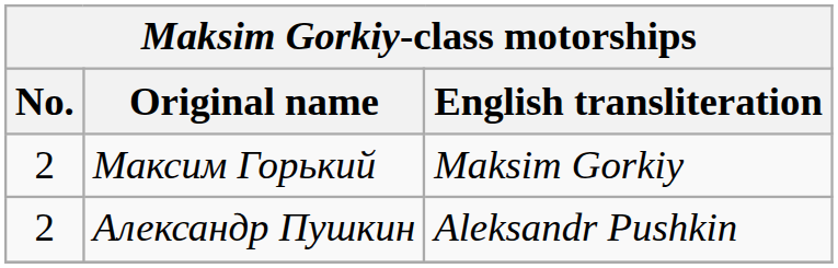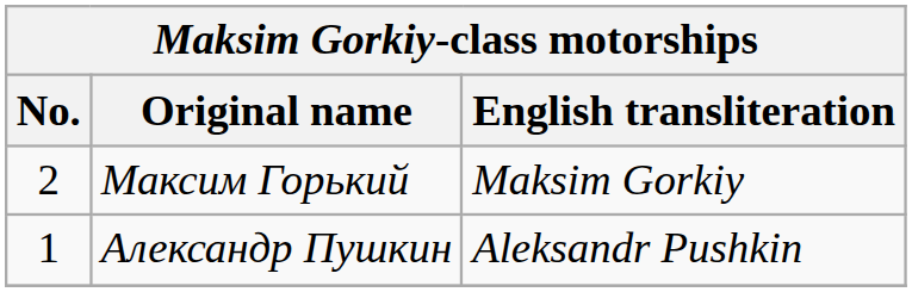Александр Пушкин | No.: 2 -> 1
